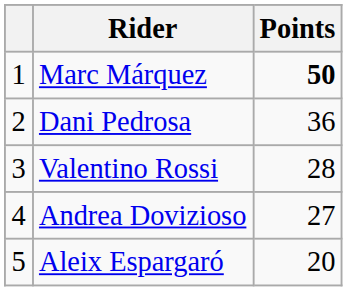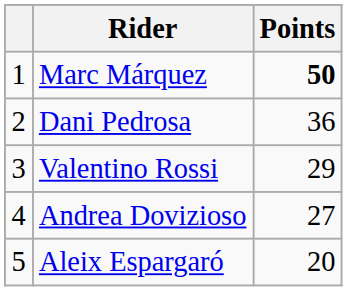Valentino Rossi | Points: 28 -> 29
